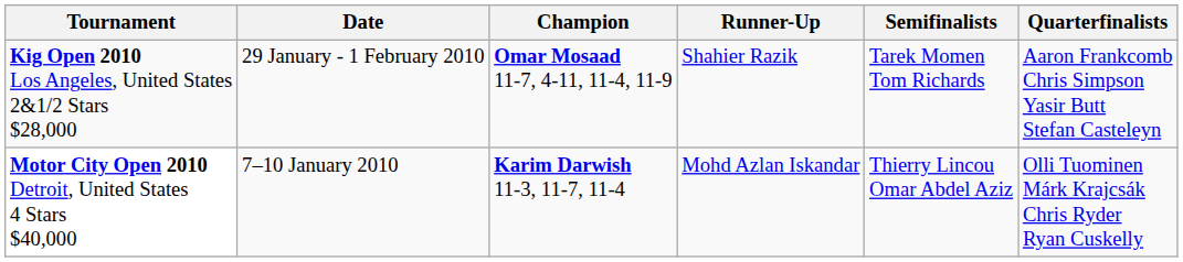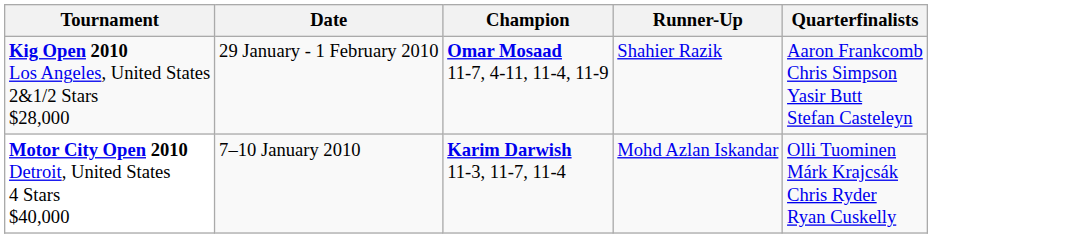- column: Semifinalists | Tarek Momen Tom Richards | Thierry Lincou Omar Abdel Aziz
